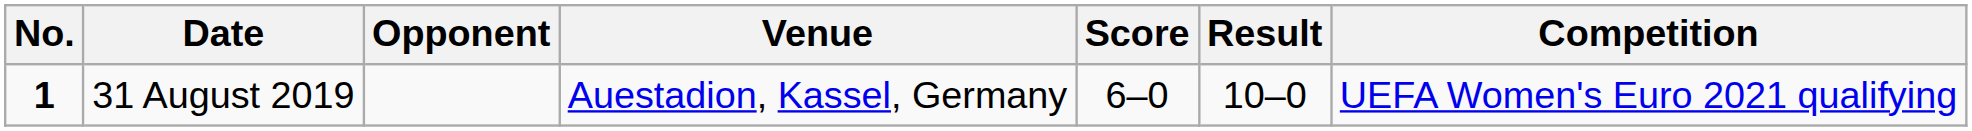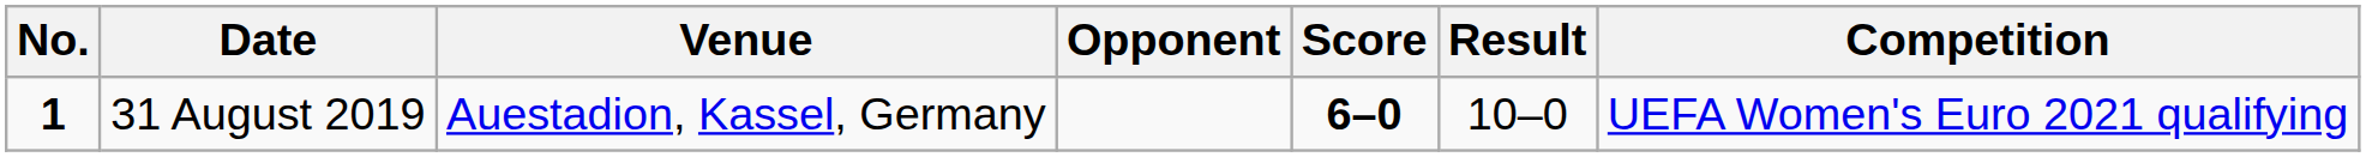columns swapped: Venue <-> Opponent
31 August 2019 | Score: normal -> bold
